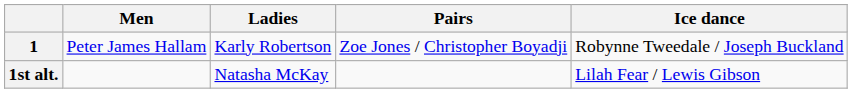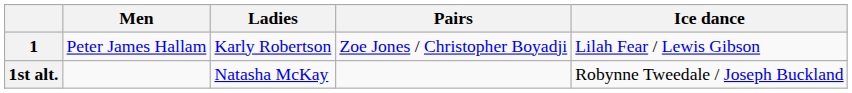1 | Ice dance: Robynne Tweedale / Joseph Buckland -> Lilah Fear / Lewis Gibson
1st alt. | Ice dance: Lilah Fear / Lewis Gibson -> Robynne Tweedale / Joseph Buckland
